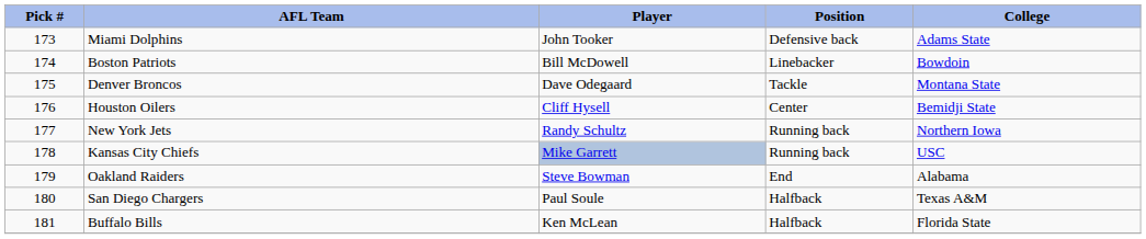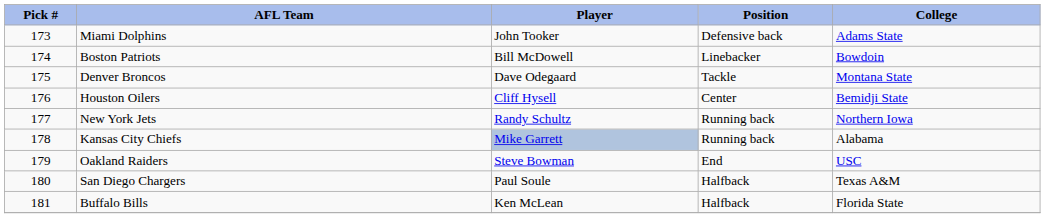Kansas City Chiefs | College: USC -> Alabama
Oakland Raiders | College: Alabama -> USC
